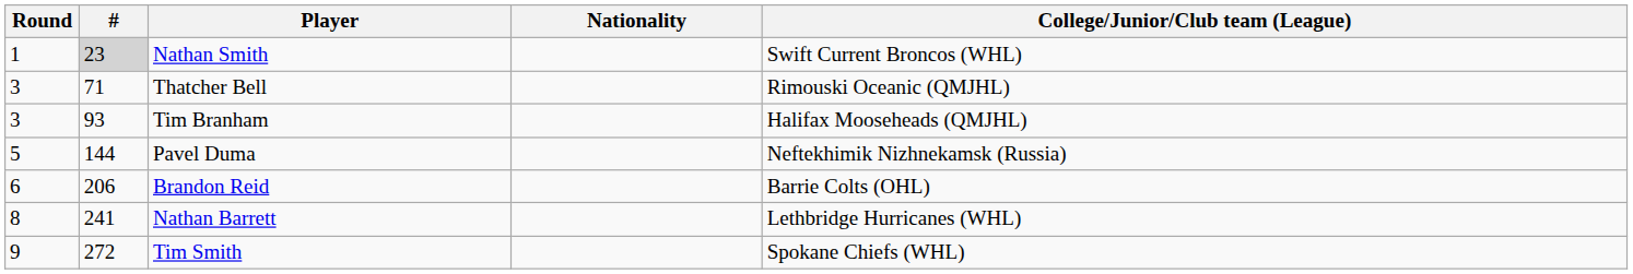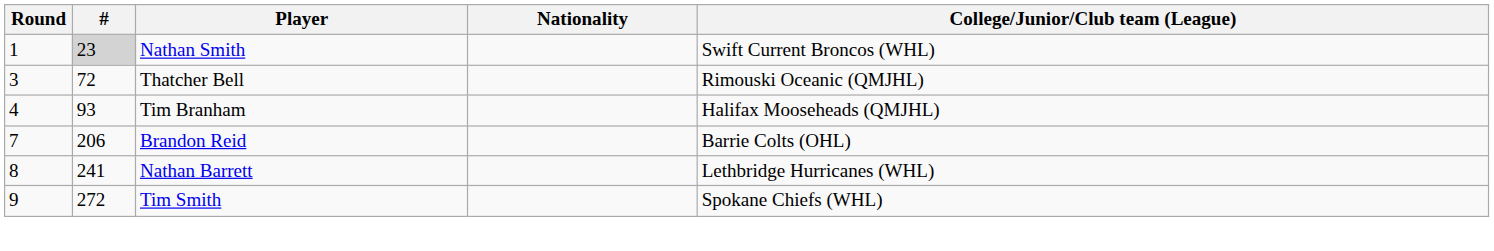Thatcher Bell | #: 71 -> 72
Tim Branham | Round: 3 -> 4
- row: 5 | 144 | Pavel Duma | Neftekhimik Nizhnekamsk (Russia)
Brandon Reid | Round: 6 -> 7
